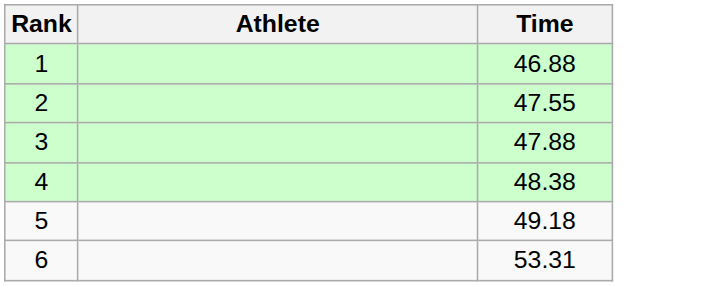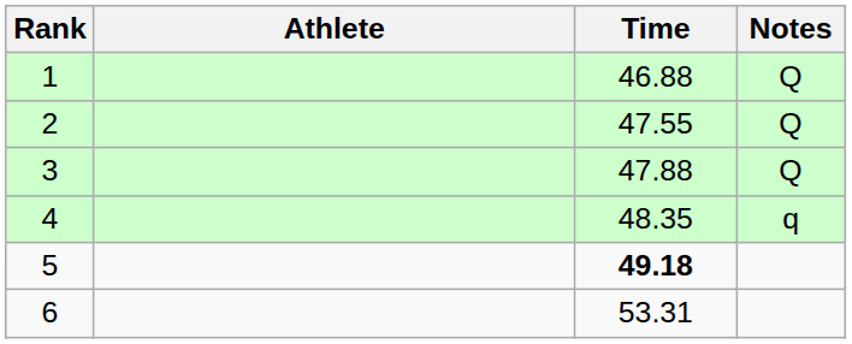+ column: Notes | Q | Q | Q | q
4 | Time: 48.38 -> 48.35
5 | Time: normal -> bold
